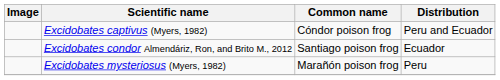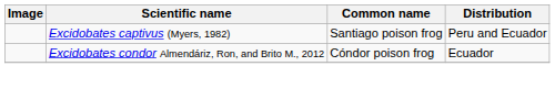Excidobates captivus (Myers, 1982) | Common name: Cóndor poison frog -> Santiago poison frog
Excidobates condor Almendáriz, Ron, and Brito M., 2012 | Common name: Santiago poison frog -> Cóndor poison frog
- row: Excidobates mysteriosus (Myers, 1982) | Marañón poison frog | Peru
